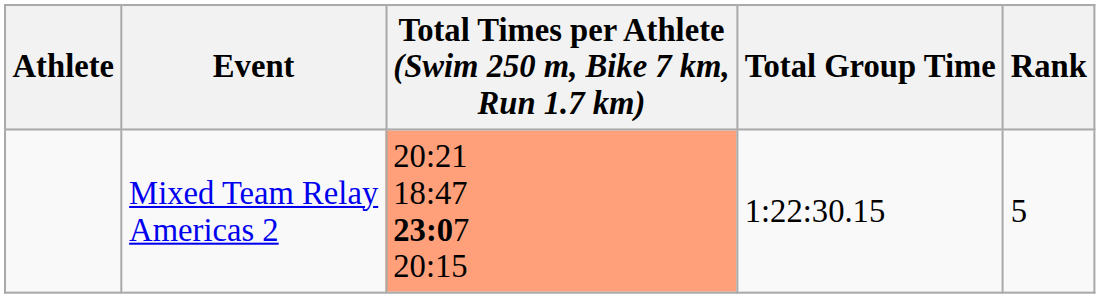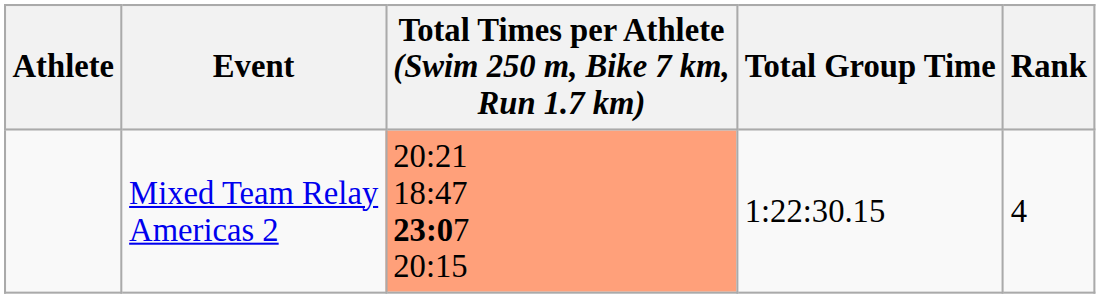Mixed Team Relay Americas 2 | Rank: 5 -> 4
